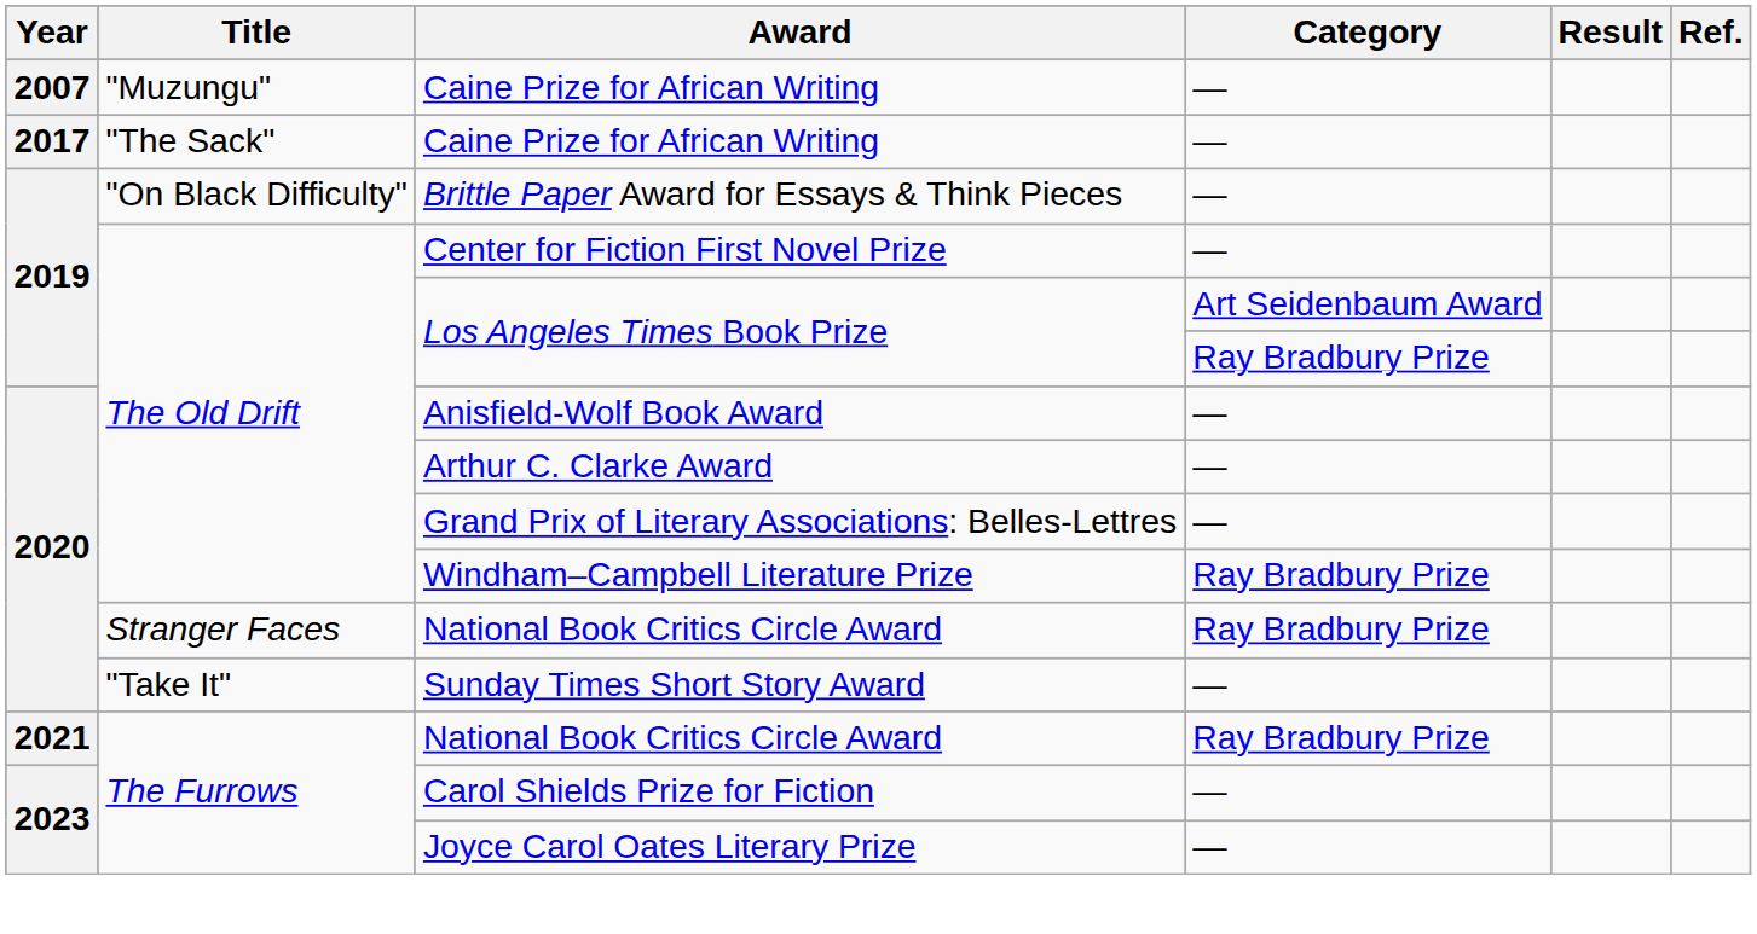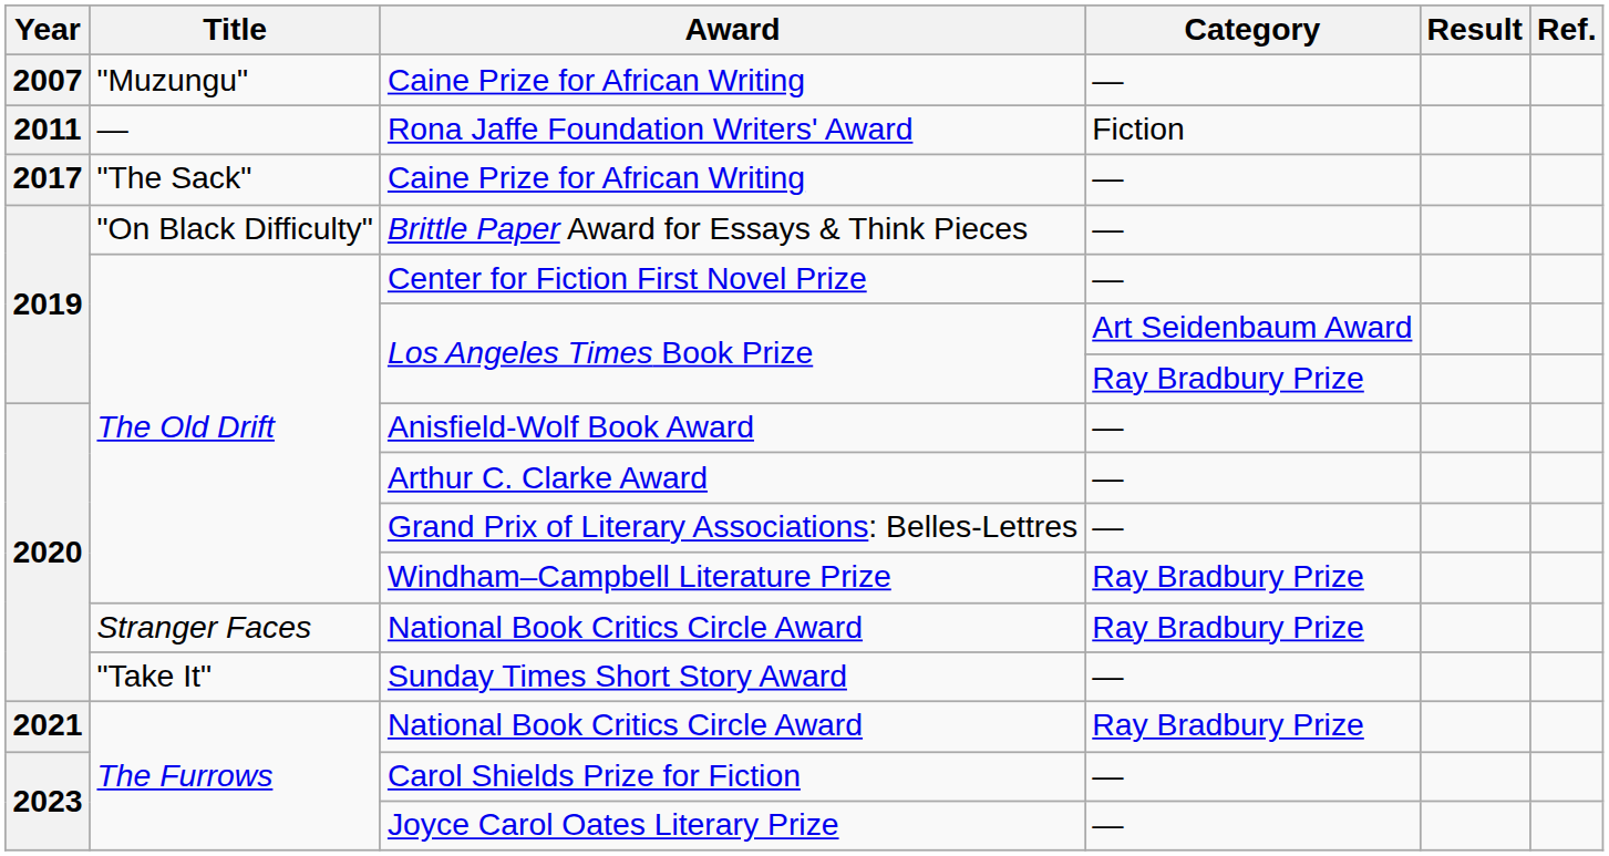+ row: 2011 | — | Rona Jaffe Foundation Writers' Award | Fiction
